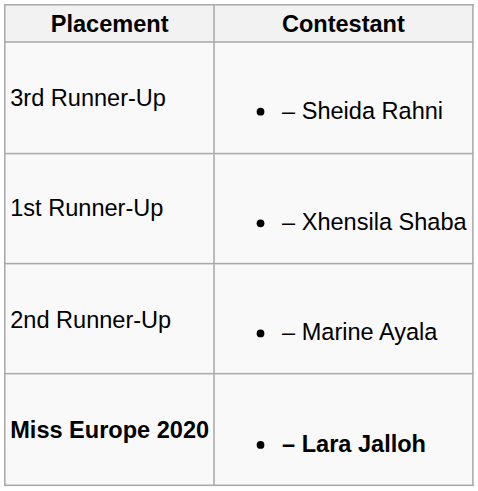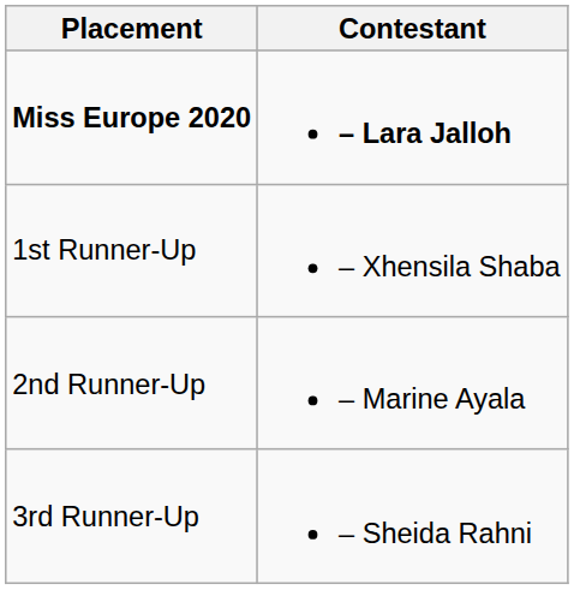rows swapped: Miss Europe 2020 <-> 3rd Runner-Up
